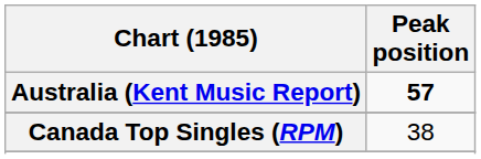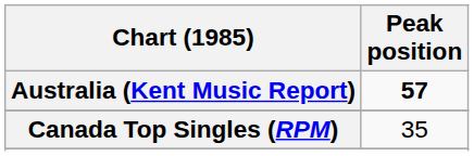Canada Top Singles (RPM) | Peak position: 38 -> 35
